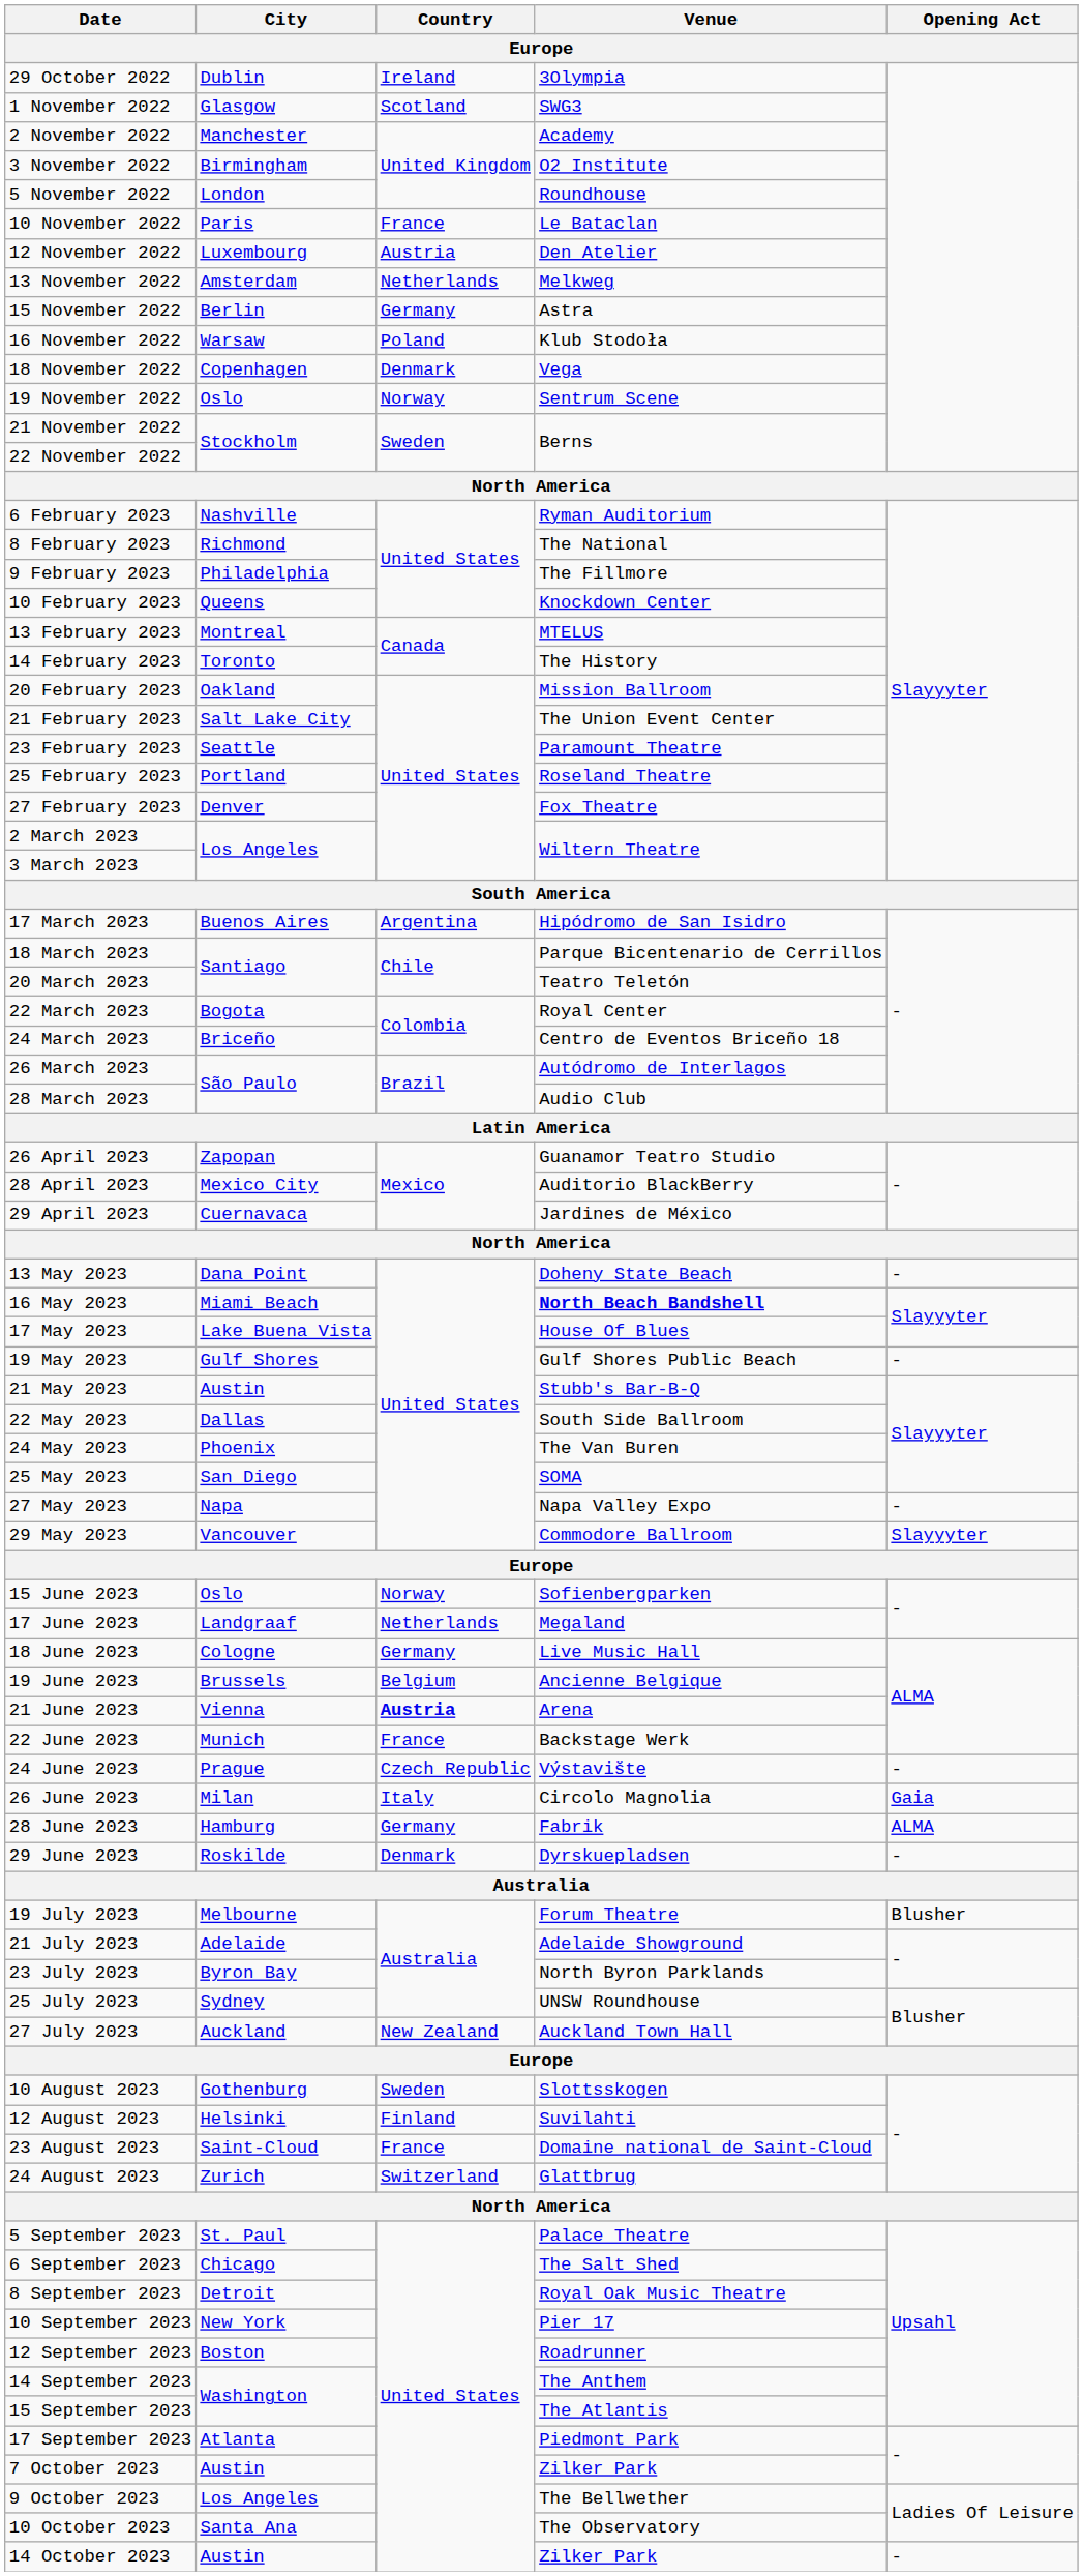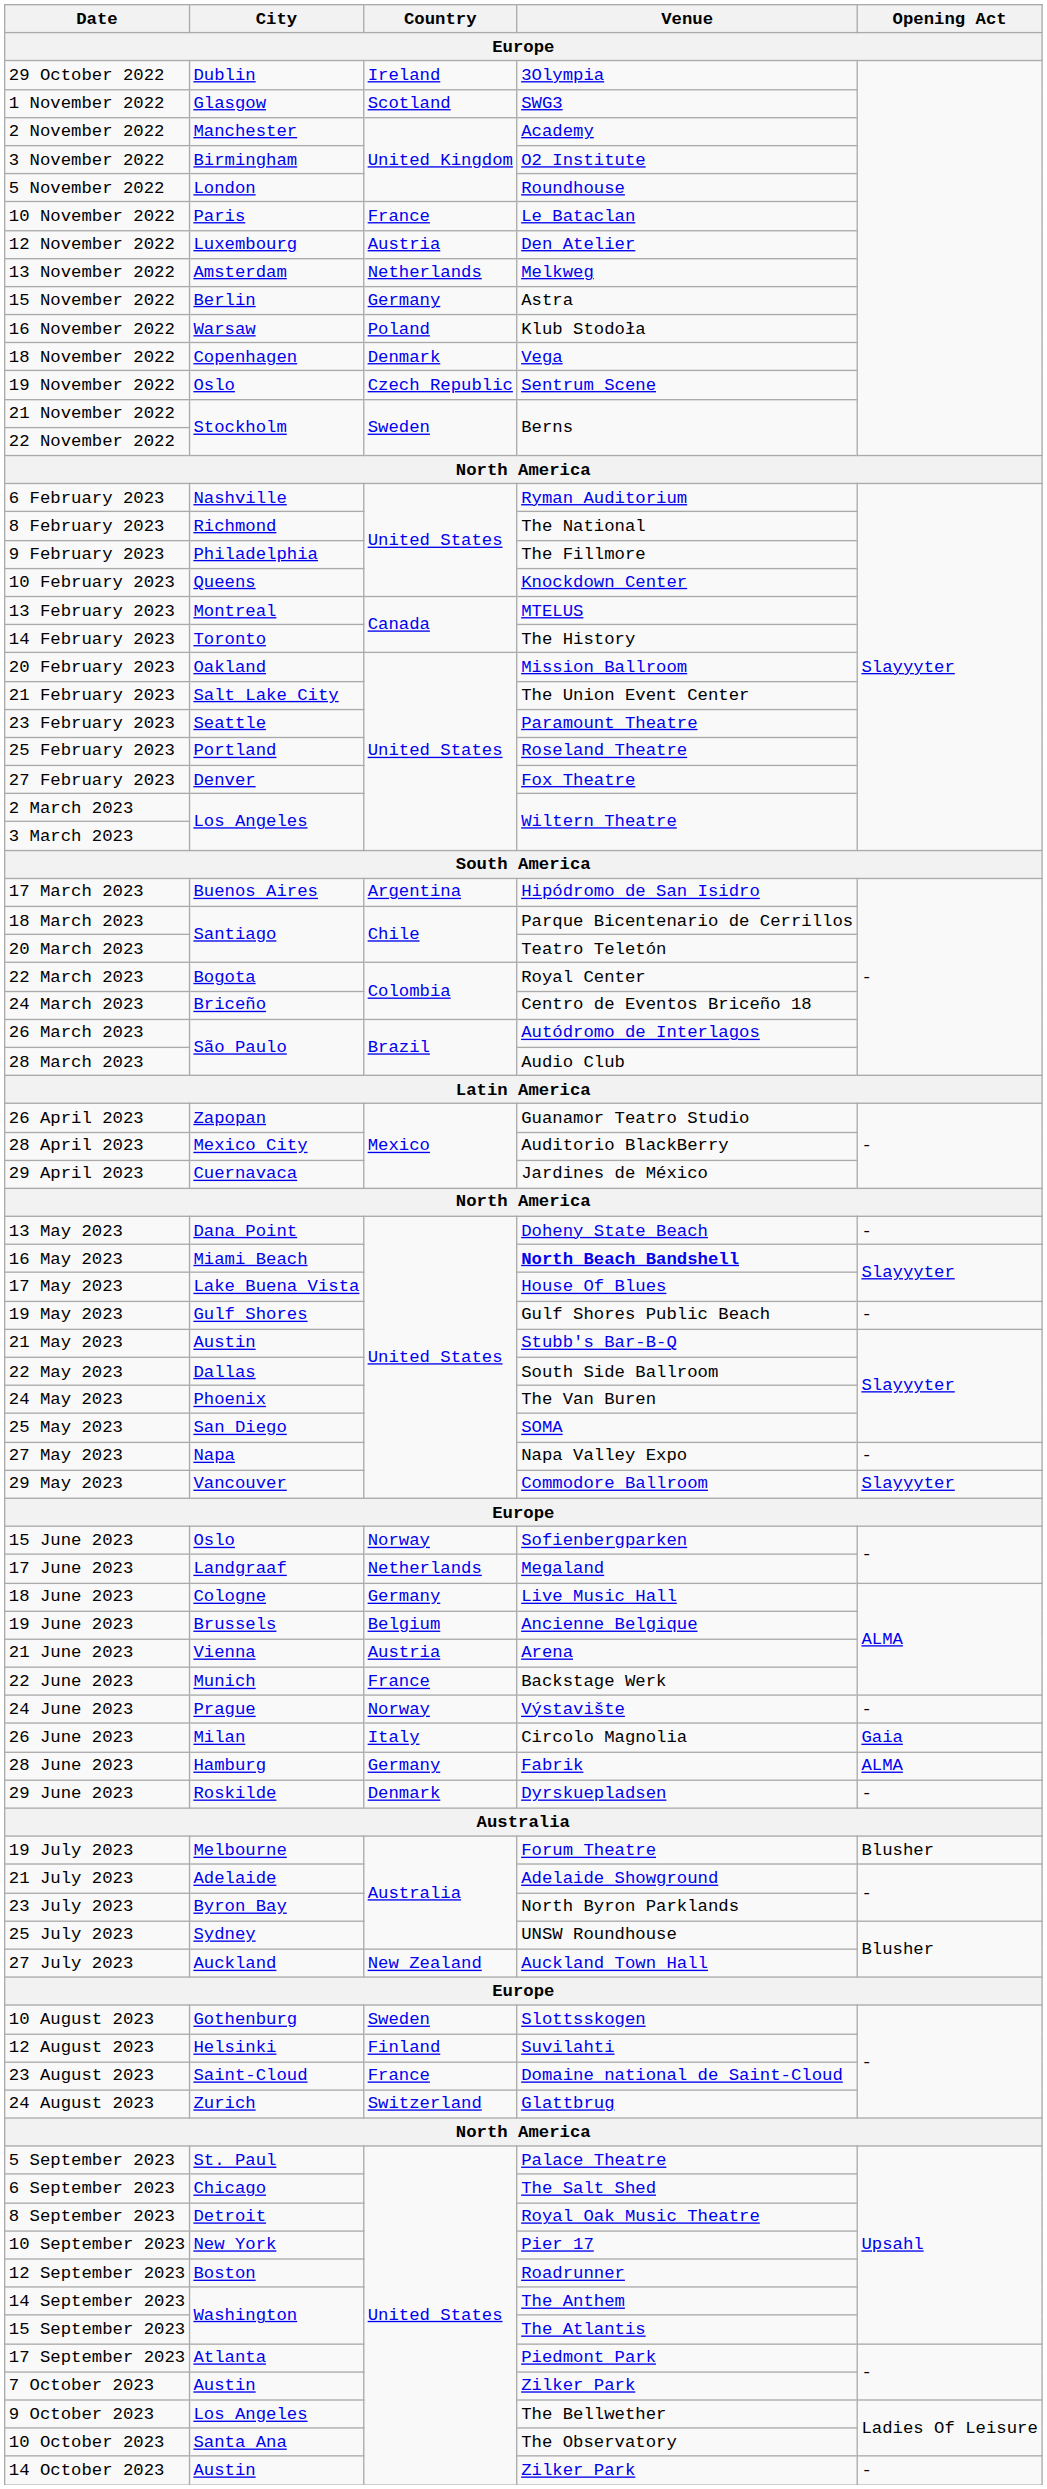19 November 2022 | Country: Norway -> Czech Republic
21 June 2023 | Country: bold -> normal
24 June 2023 | Country: Czech Republic -> Norway
